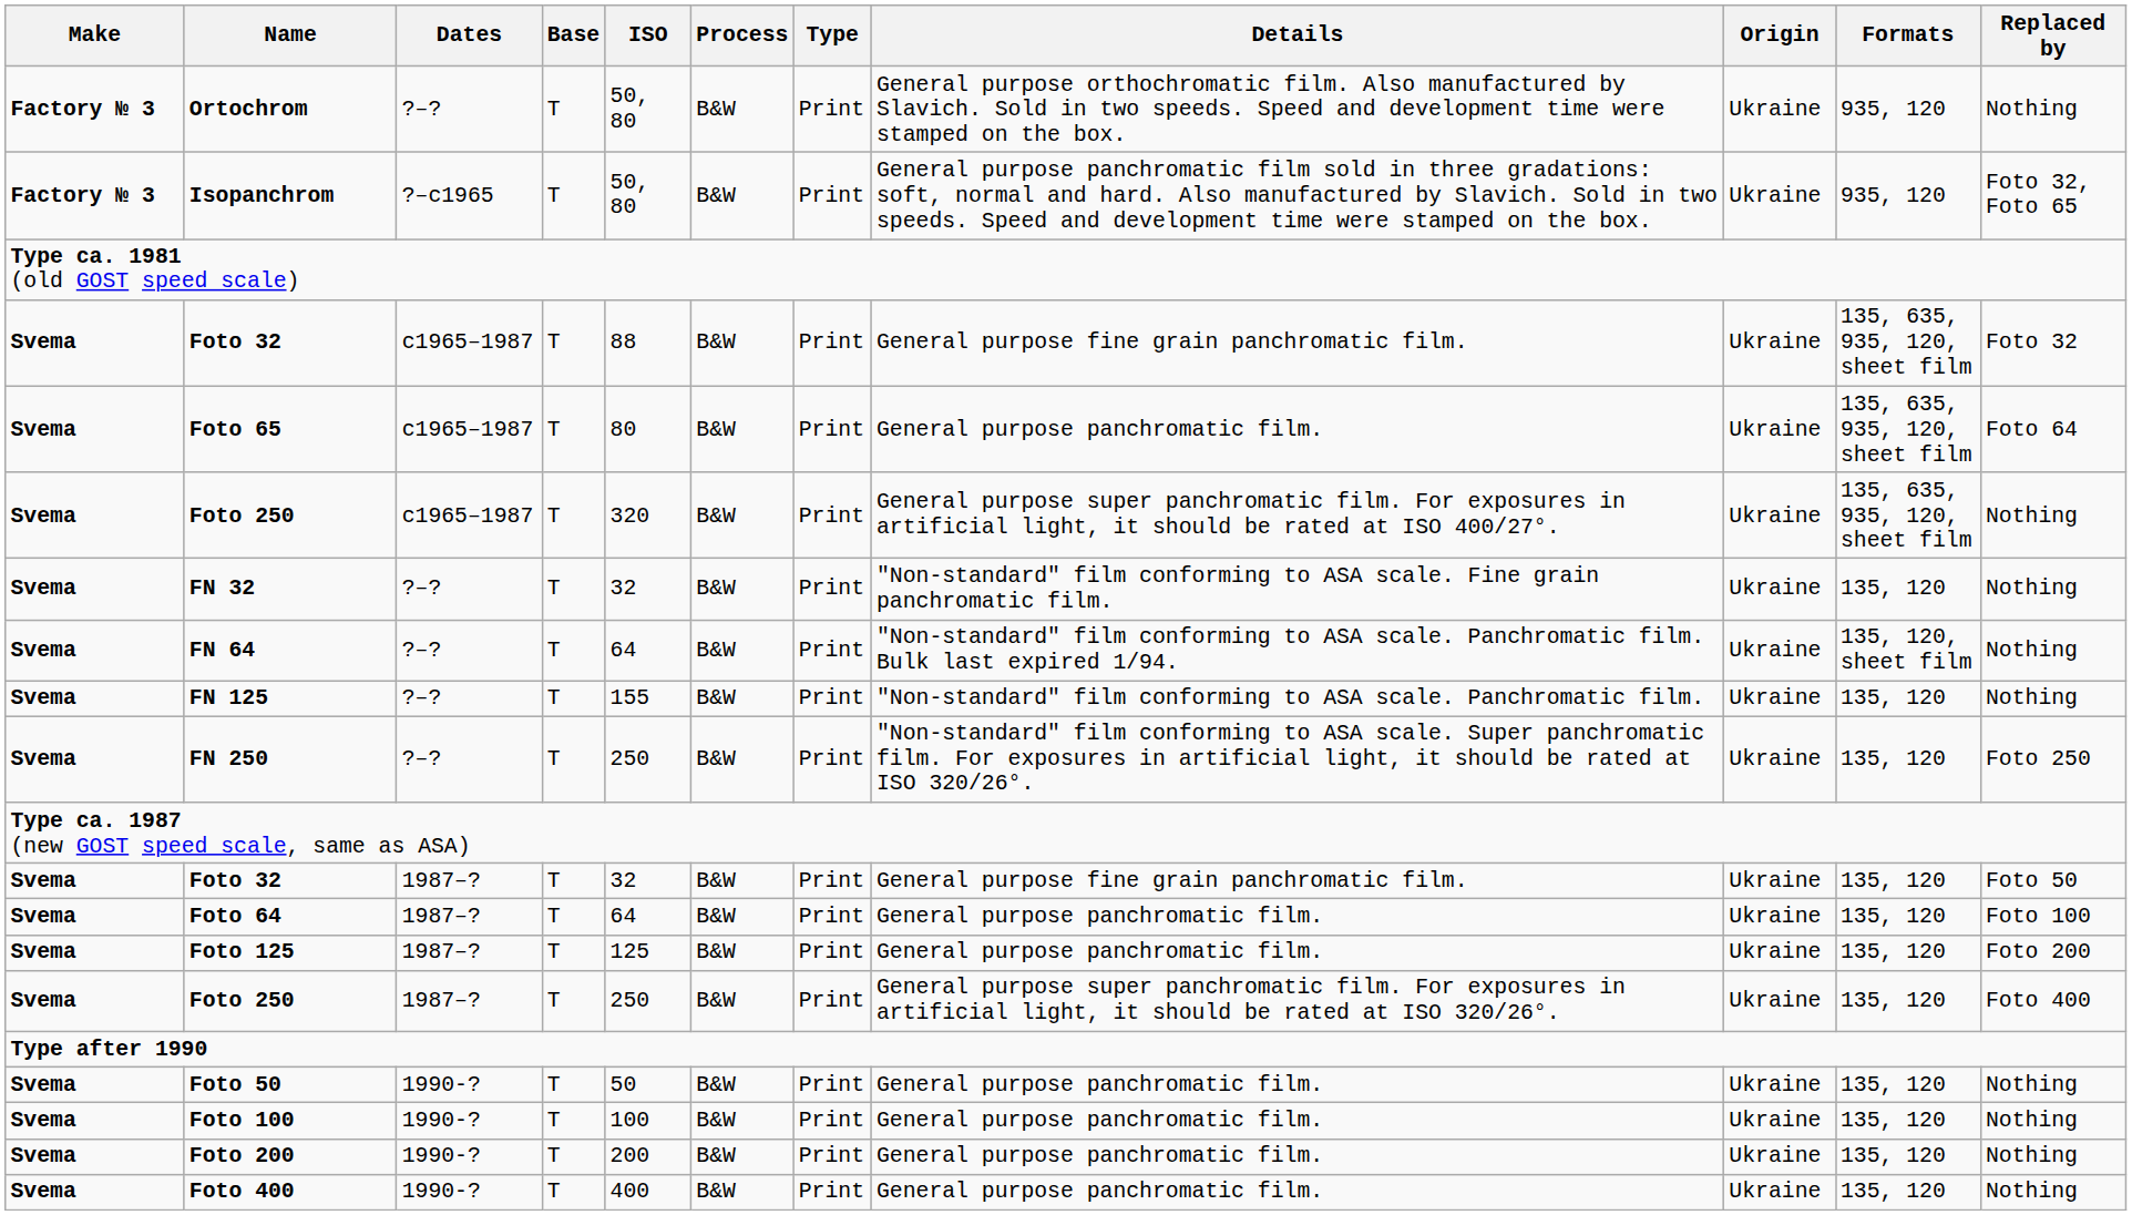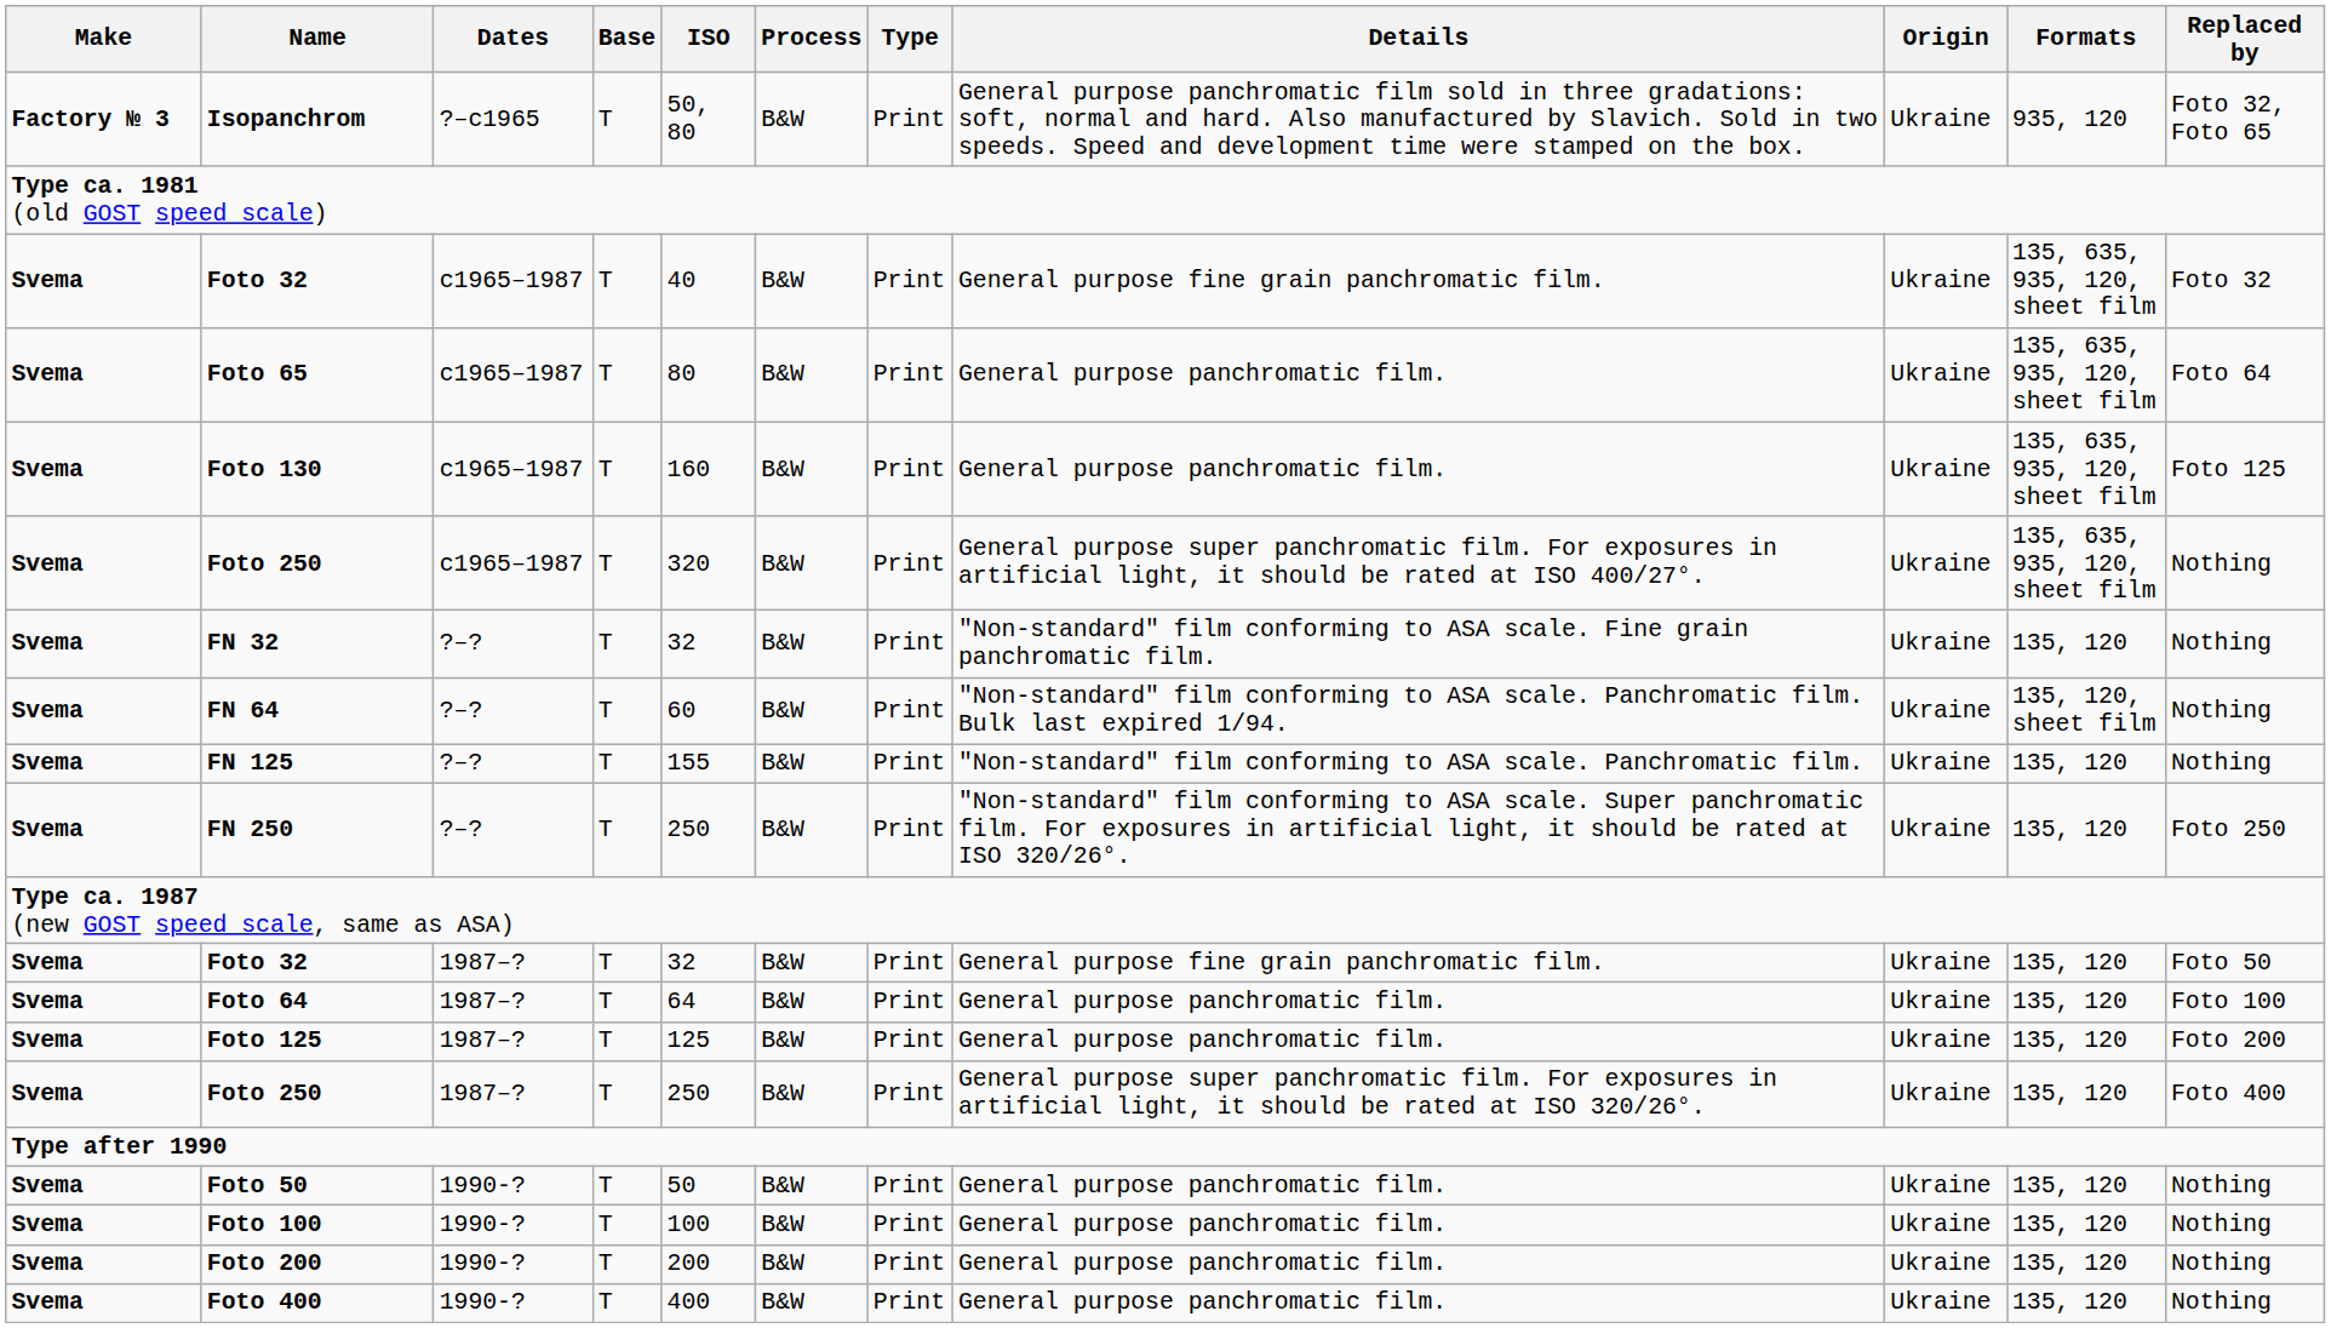- row: Factory № 3 | Ortochrom | ?–? | T | 50, 80 | B&W | Print | General purpose orthochromatic film. Also manufactured by Slavich. Sold in two speeds. Speed and development time were stamped on the box. | Ukraine | 935, 120 | Nothing
Foto 32 / c1965–1987 | ISO: 88 -> 40
+ row: Svema | Foto 130 | c1965–1987 | T | 160 | B&W | Print | General purpose panchromatic film. | Ukraine | 135, 635, 935, 120, sheet film | Foto 125
FN 64 | ISO: 64 -> 60
